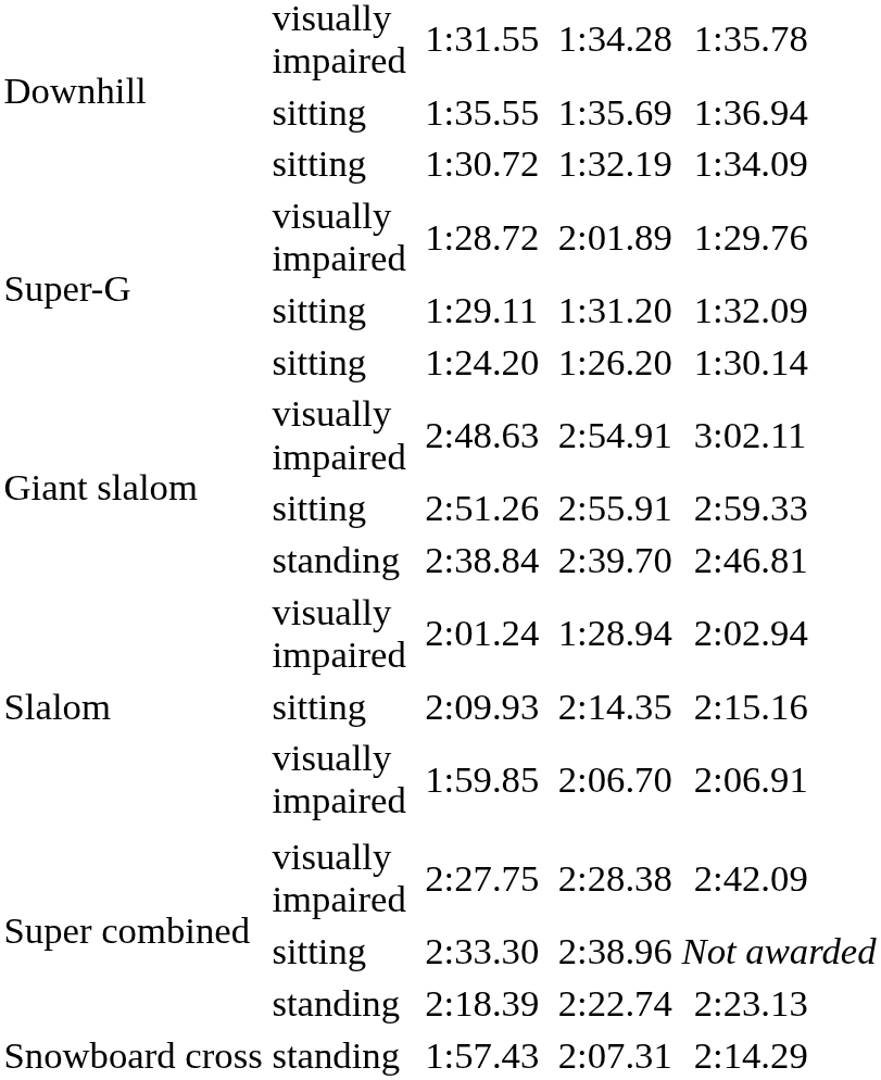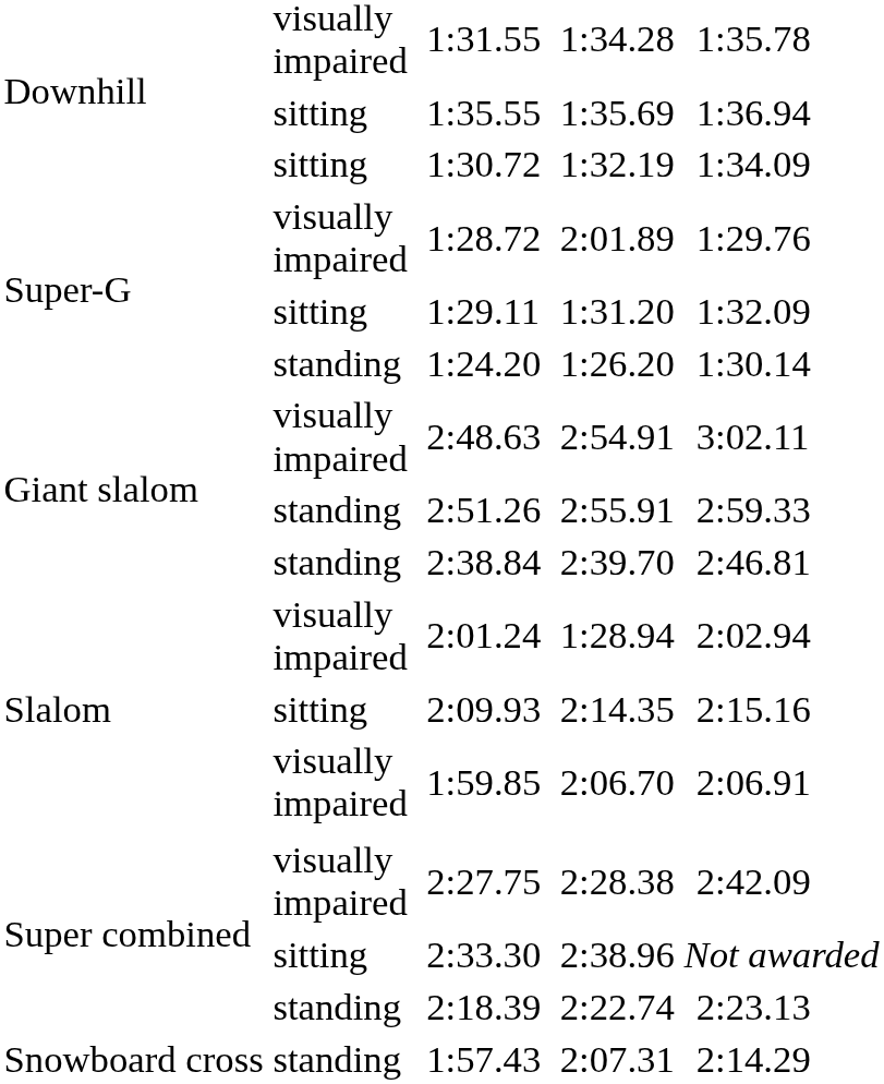1:24.20 | column 2: sitting -> standing
2:51.26 | column 2: sitting -> standing
